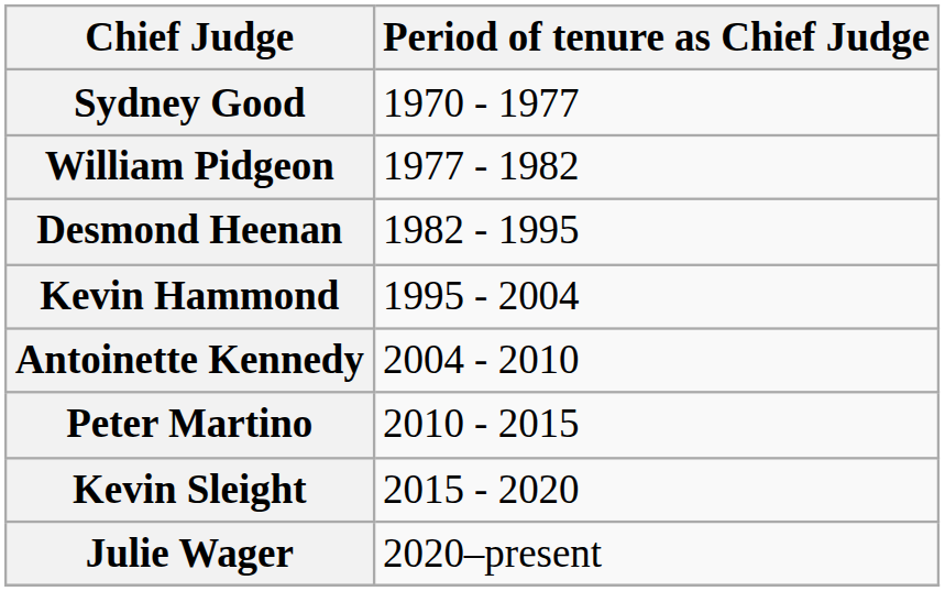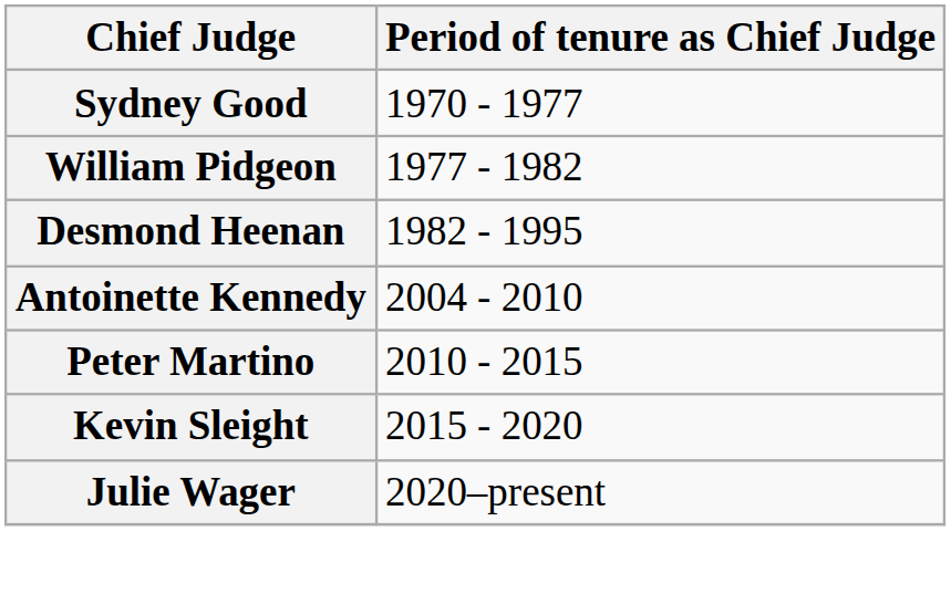- row: Kevin Hammond | 1995 - 2004
